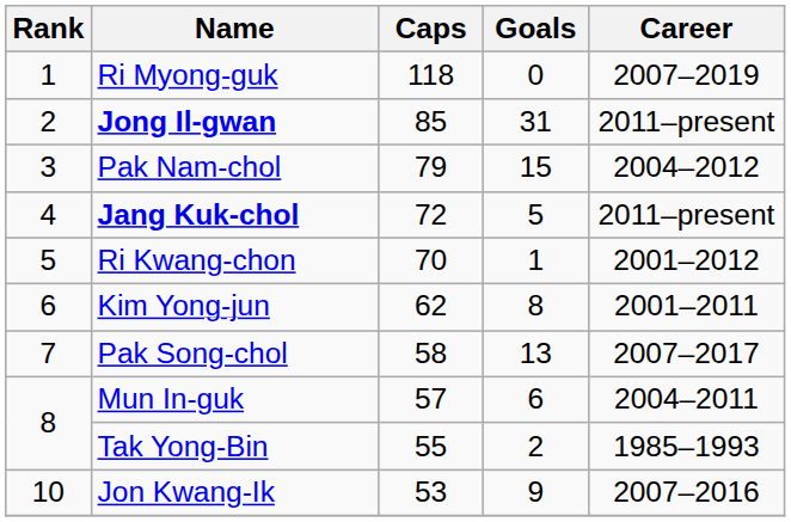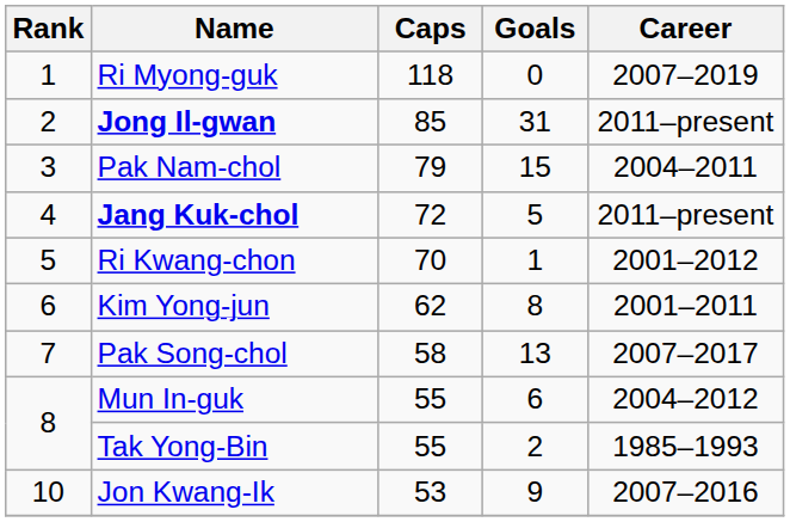Pak Nam-chol | Career: 2004–2012 -> 2004–2011
Mun In-guk | Caps: 57 -> 55
Mun In-guk | Career: 2004–2011 -> 2004–2012
